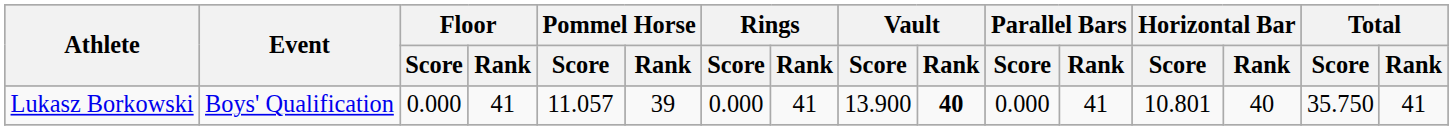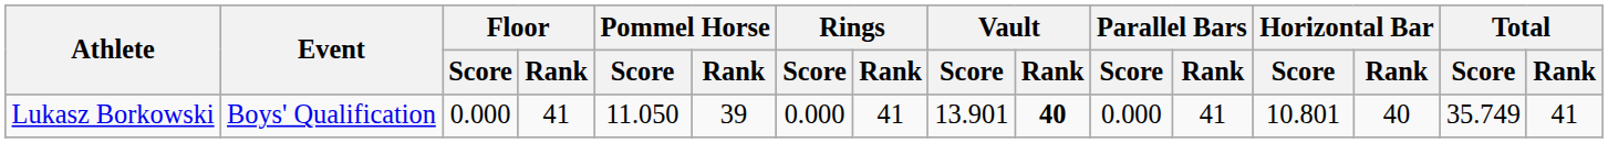Lukasz Borkowski | Pommel Horse / Score: 11.057 -> 11.050
Lukasz Borkowski | Vault / Score: 13.900 -> 13.901
Lukasz Borkowski | Total / Score: 35.750 -> 35.749
